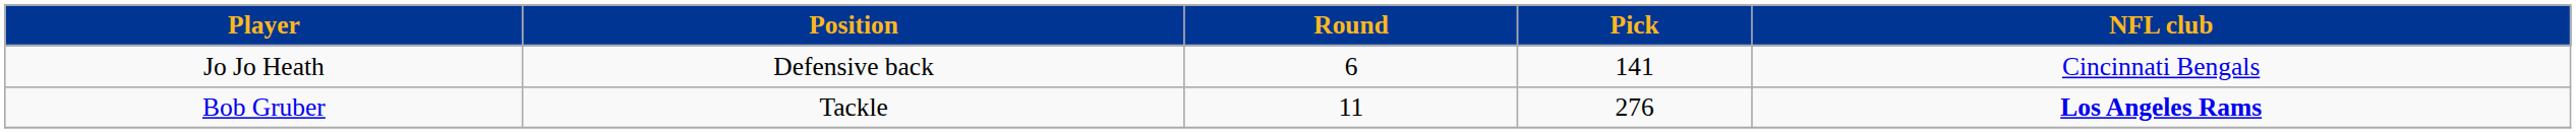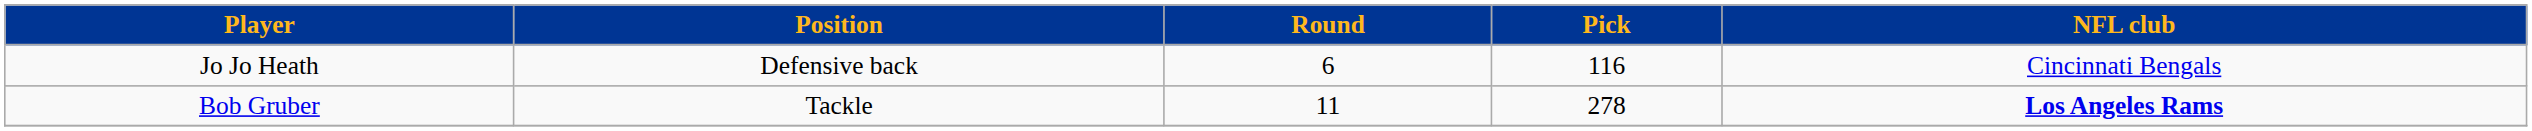Jo Jo Heath | Pick: 141 -> 116
Bob Gruber | Pick: 276 -> 278
